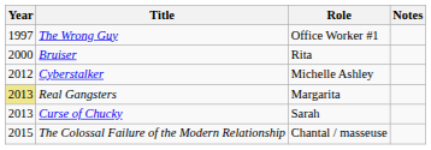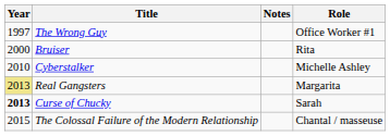columns swapped: Role <-> Notes
Cyberstalker | Year: 2012 -> 2010
Curse of Chucky | Year: normal -> bold
